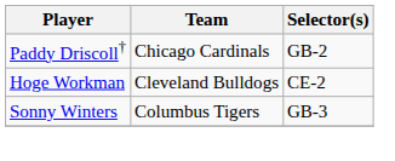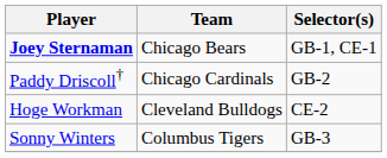+ row: Joey Sternaman | Chicago Bears | GB-1, CE-1
